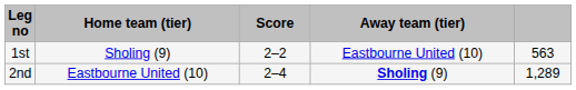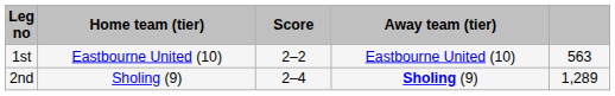1st | Home team (tier): Sholing (9) -> Eastbourne United (10)
2nd | Home team (tier): Eastbourne United (10) -> Sholing (9)
